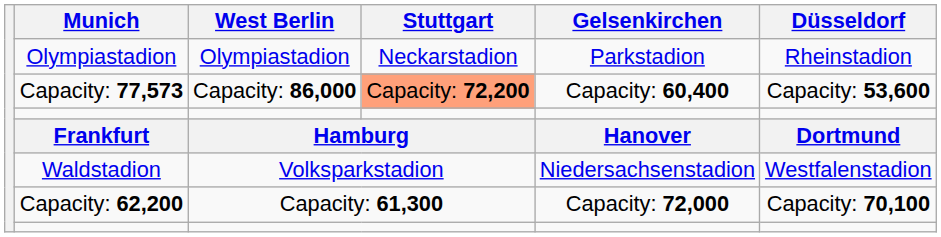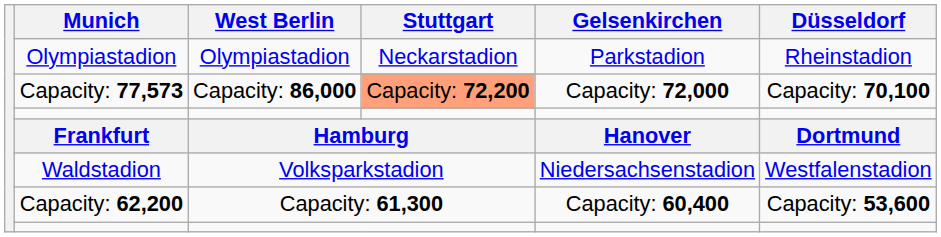Capacity: 77,573 | Gelsenkirchen: Capacity: 60,400 -> Capacity: 72,000
Capacity: 77,573 | Düsseldorf: Capacity: 53,600 -> Capacity: 70,100
Capacity: 62,200 | Gelsenkirchen: Capacity: 72,000 -> Capacity: 60,400
Capacity: 62,200 | Düsseldorf: Capacity: 70,100 -> Capacity: 53,600
